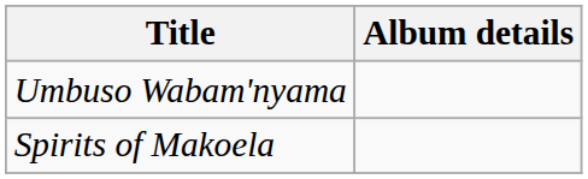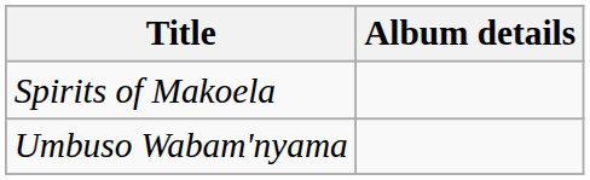rows swapped: Spirits of Makoela <-> Umbuso Wabam'nyama
